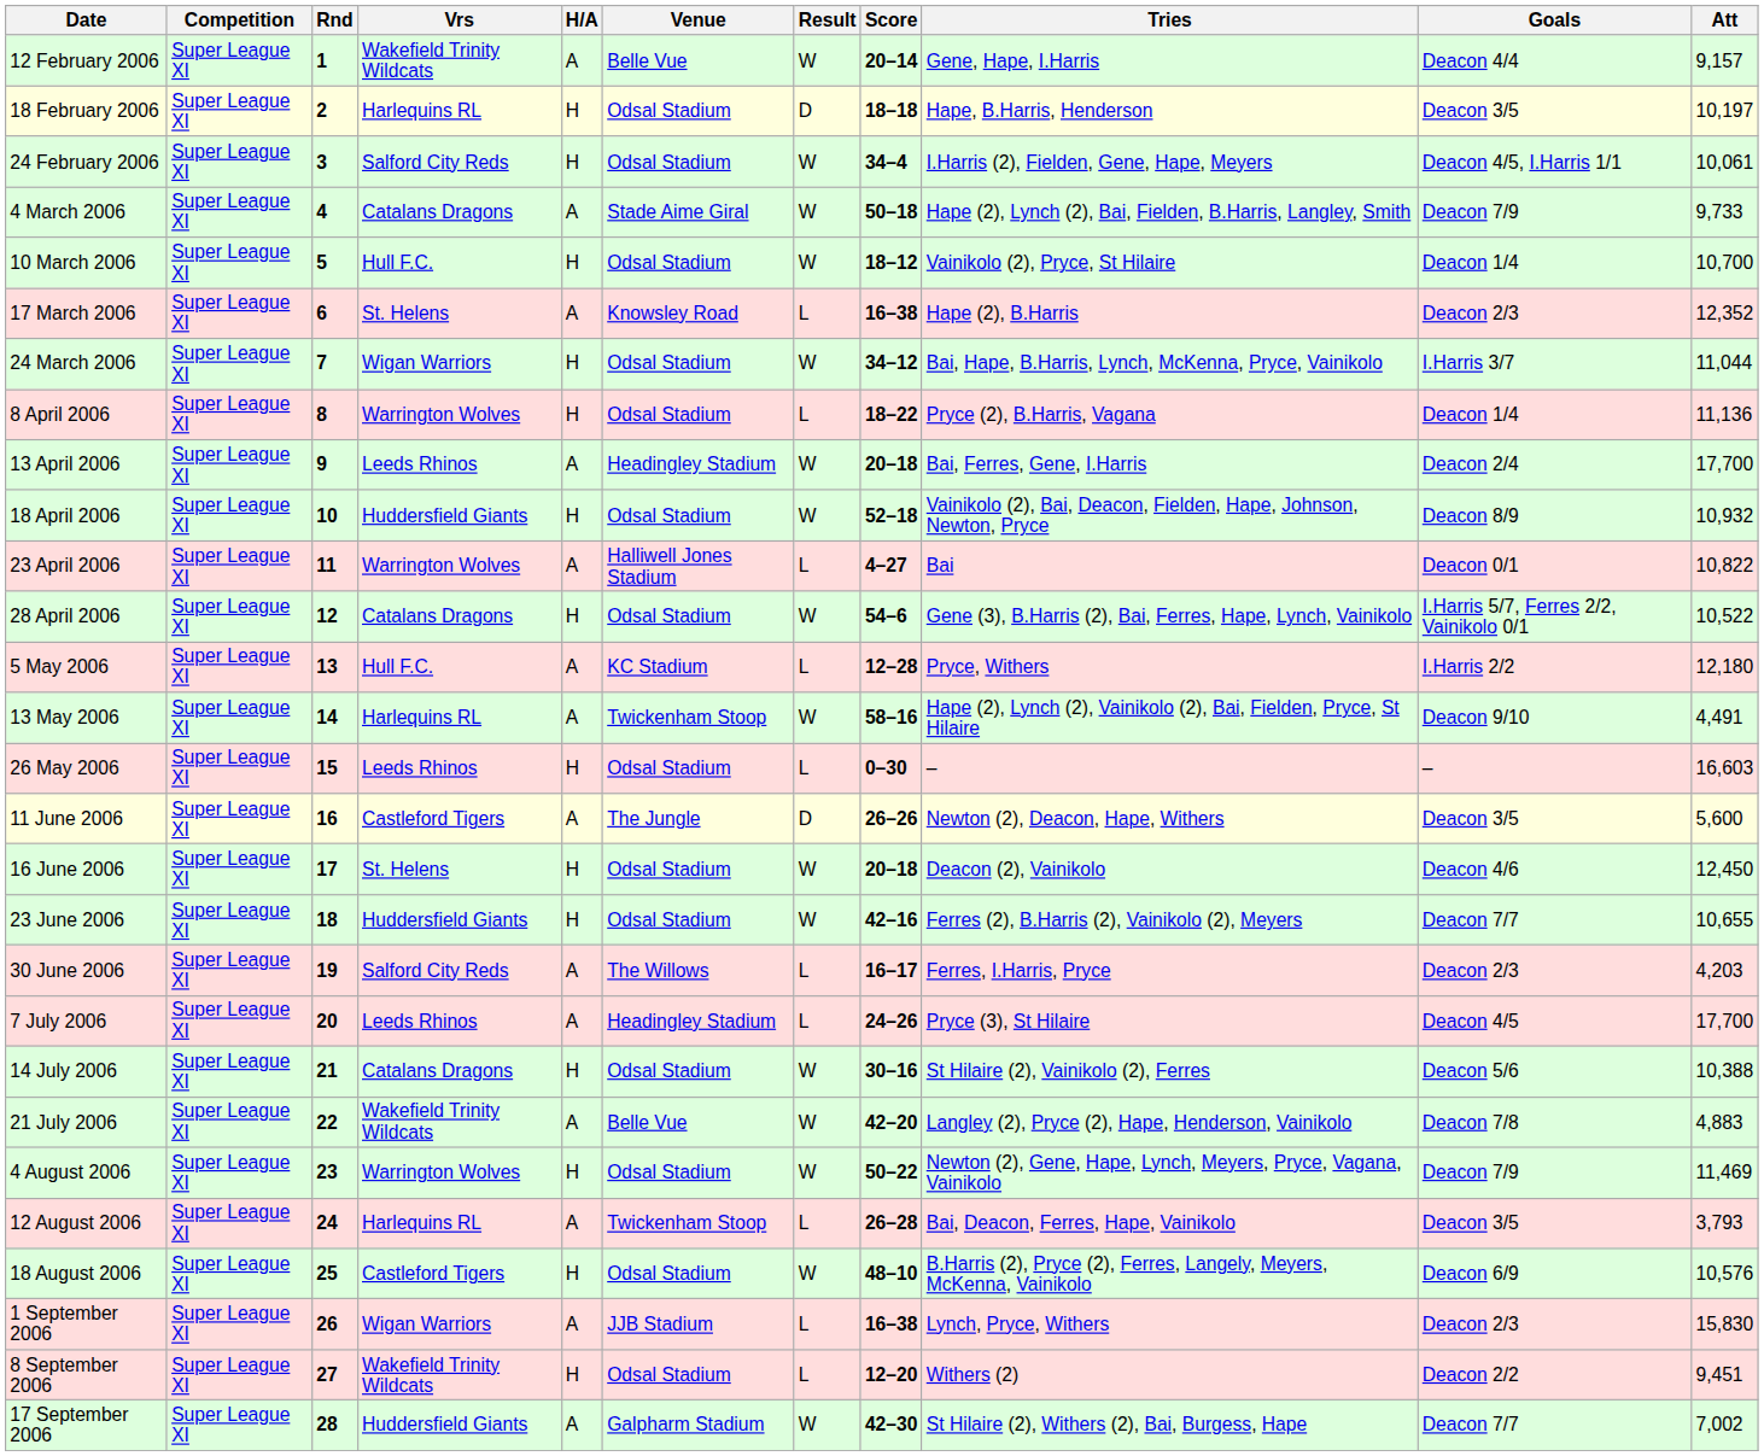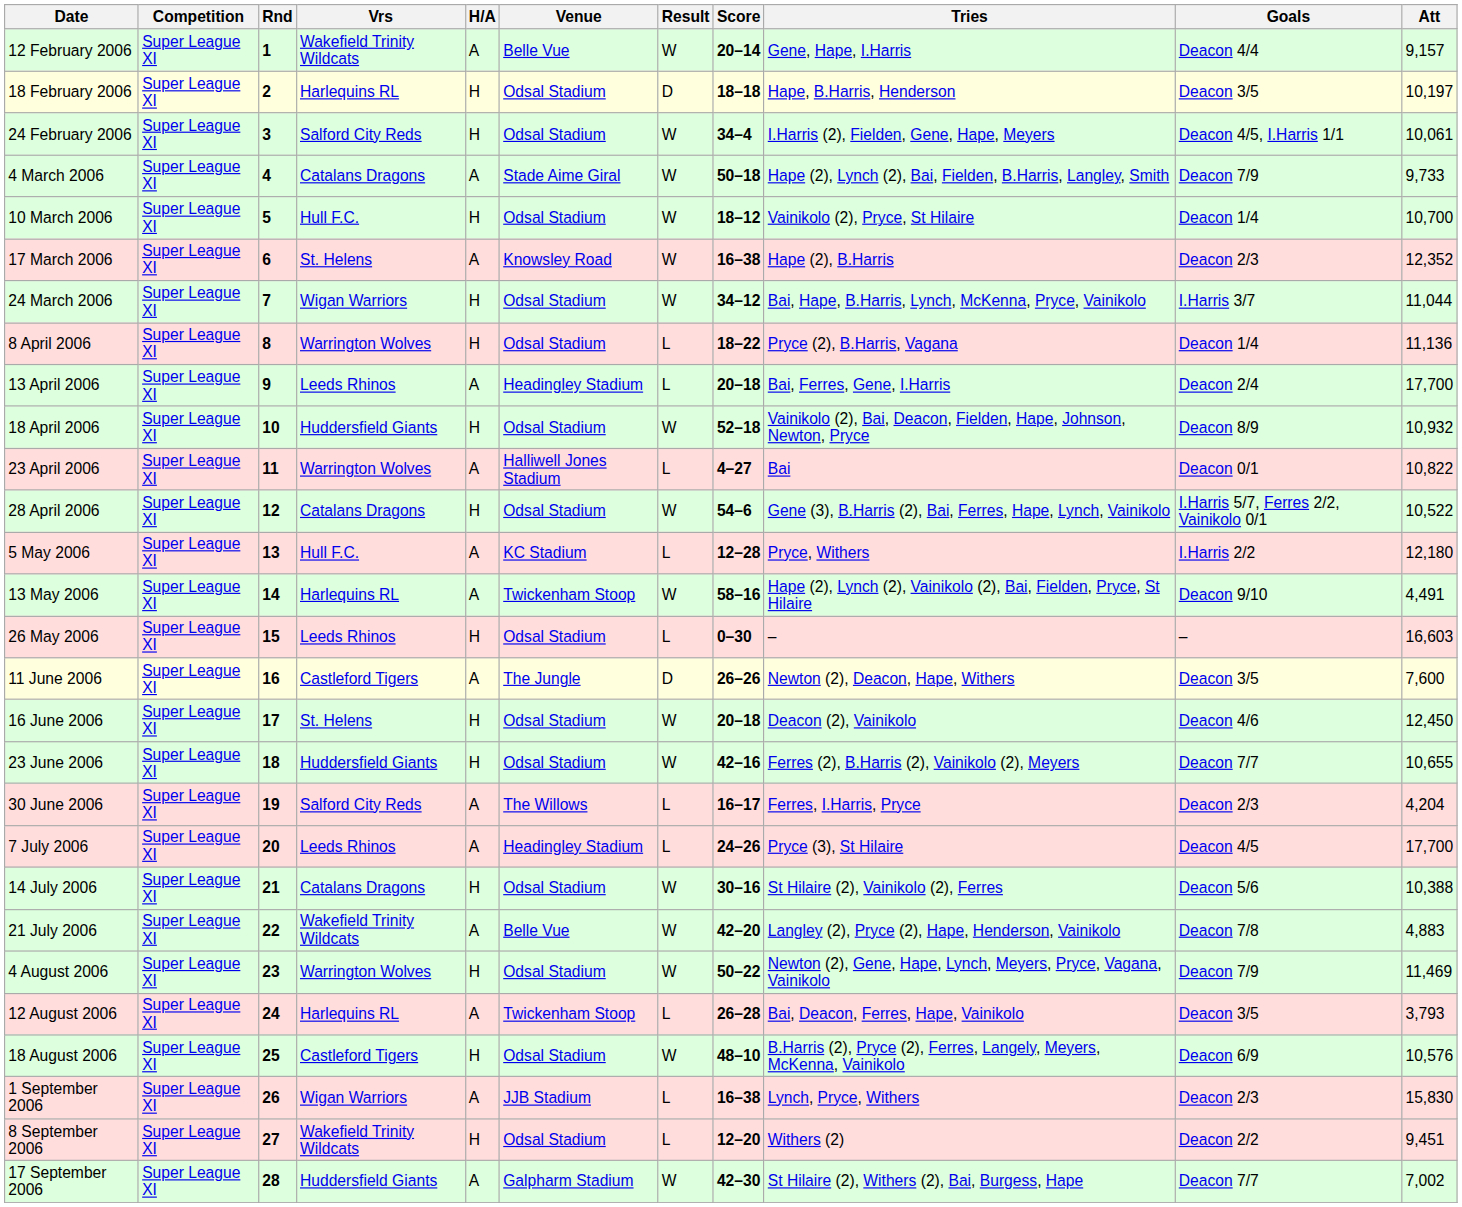17 March 2006 | Result: L -> W
13 April 2006 | Result: W -> L
11 June 2006 | Att: 5,600 -> 7,600
30 June 2006 | Att: 4,203 -> 4,204
